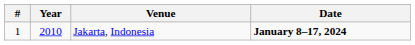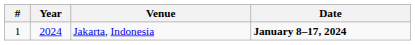Jakarta, Indonesia | Year: 2010 -> 2024
